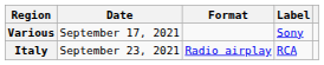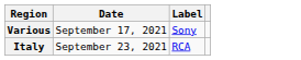- column: Format | Radio airplay
